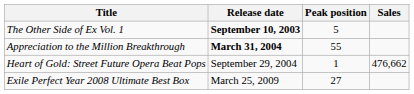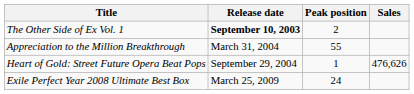The Other Side of Ex Vol. 1 | Peak position: 5 -> 2
Appreciation to the Million Breakthrough | Release date: bold -> normal
Heart of Gold: Street Future Opera Beat Pops | Sales: 476,662 -> 476,626
Exile Perfect Year 2008 Ultimate Best Box | Peak position: 27 -> 24
